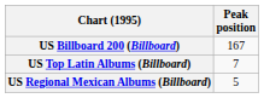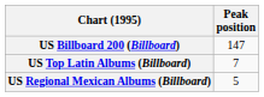US Billboard 200 (Billboard) | Peak position: 167 -> 147
